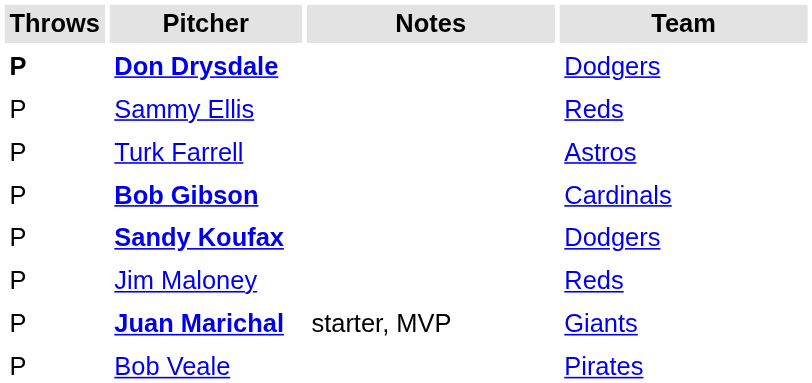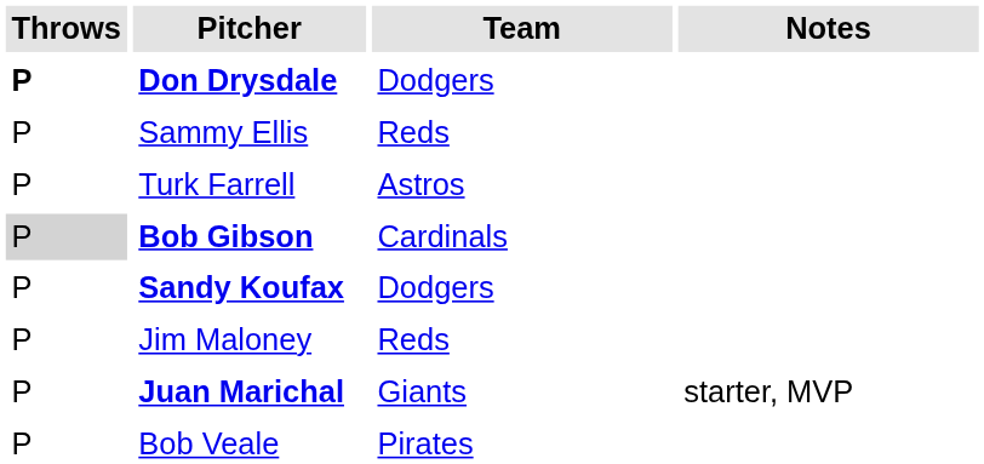columns swapped: Team <-> Notes
Bob Gibson | Throws: no background -> lightgrey background
